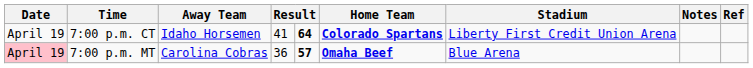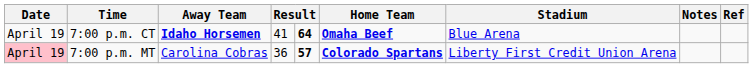7:00 p.m. CT | Away Team: normal -> bold
7:00 p.m. CT | Home Team: Colorado Spartans -> Omaha Beef
7:00 p.m. CT | Stadium: Liberty First Credit Union Arena -> Blue Arena
7:00 p.m. MT | Home Team: Omaha Beef -> Colorado Spartans
7:00 p.m. MT | Stadium: Blue Arena -> Liberty First Credit Union Arena
